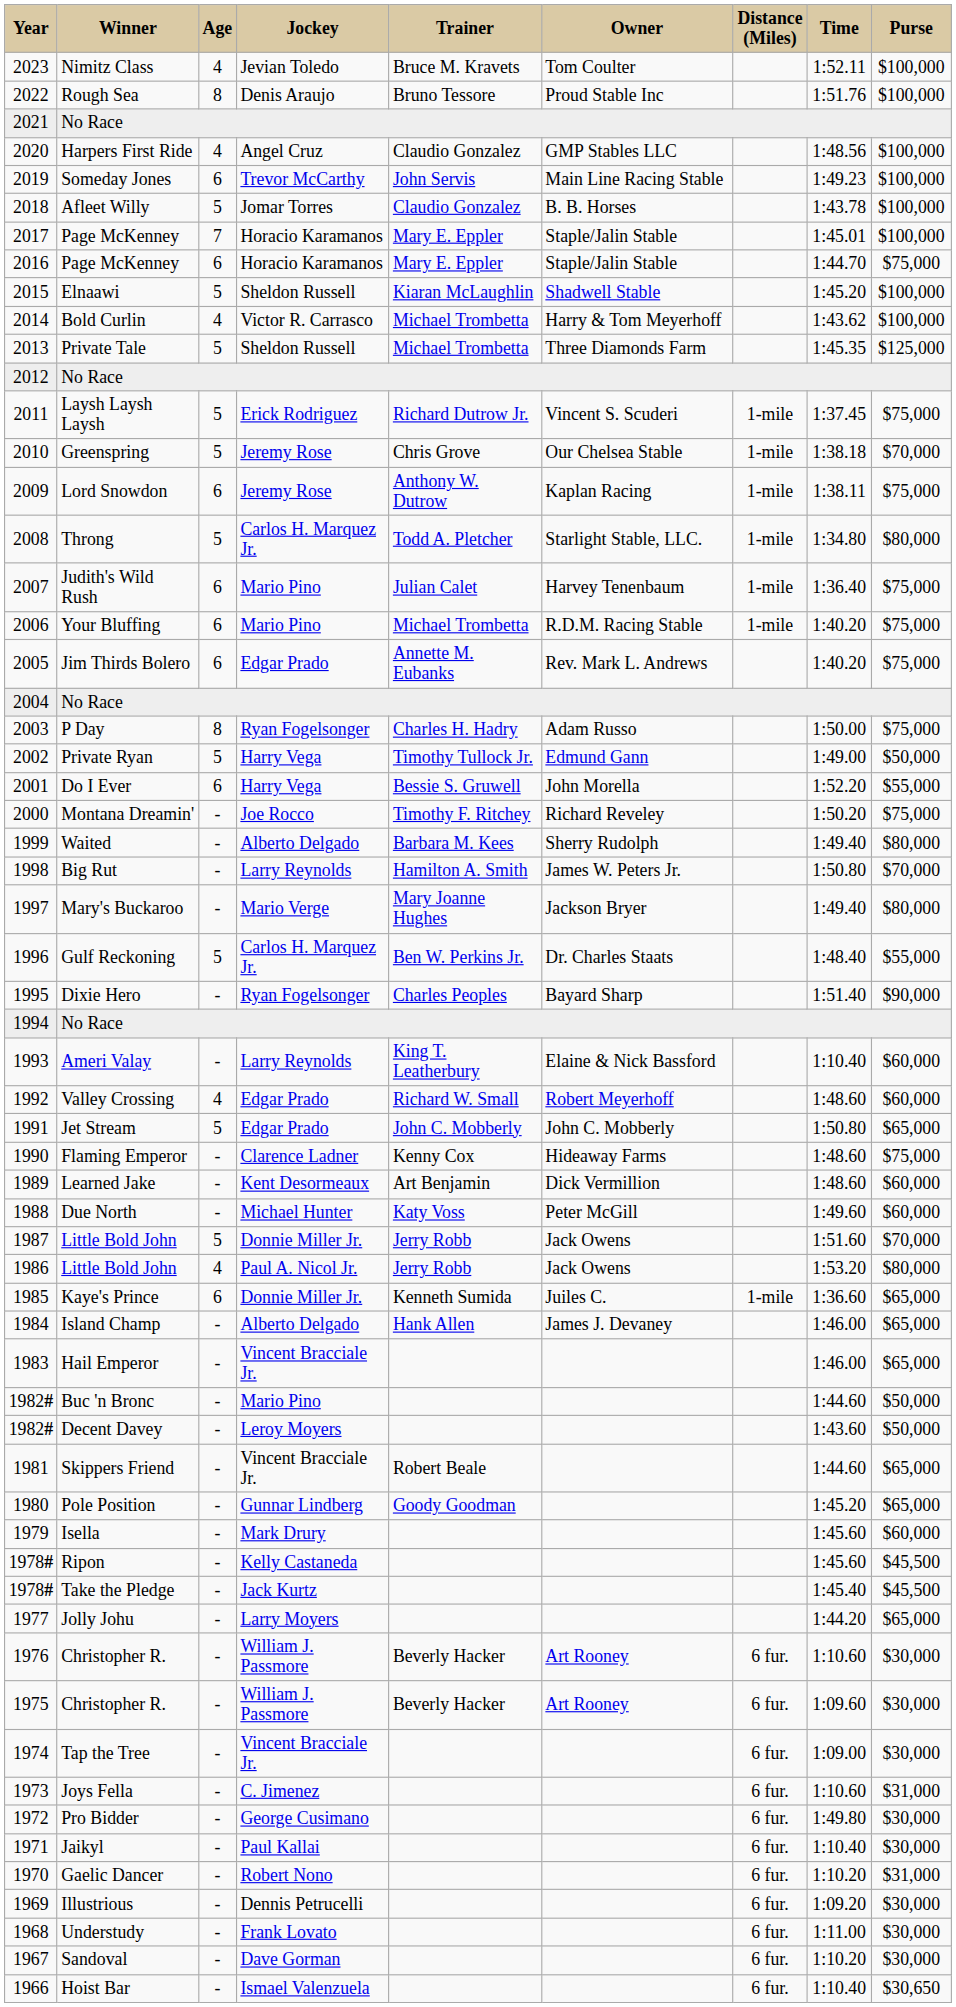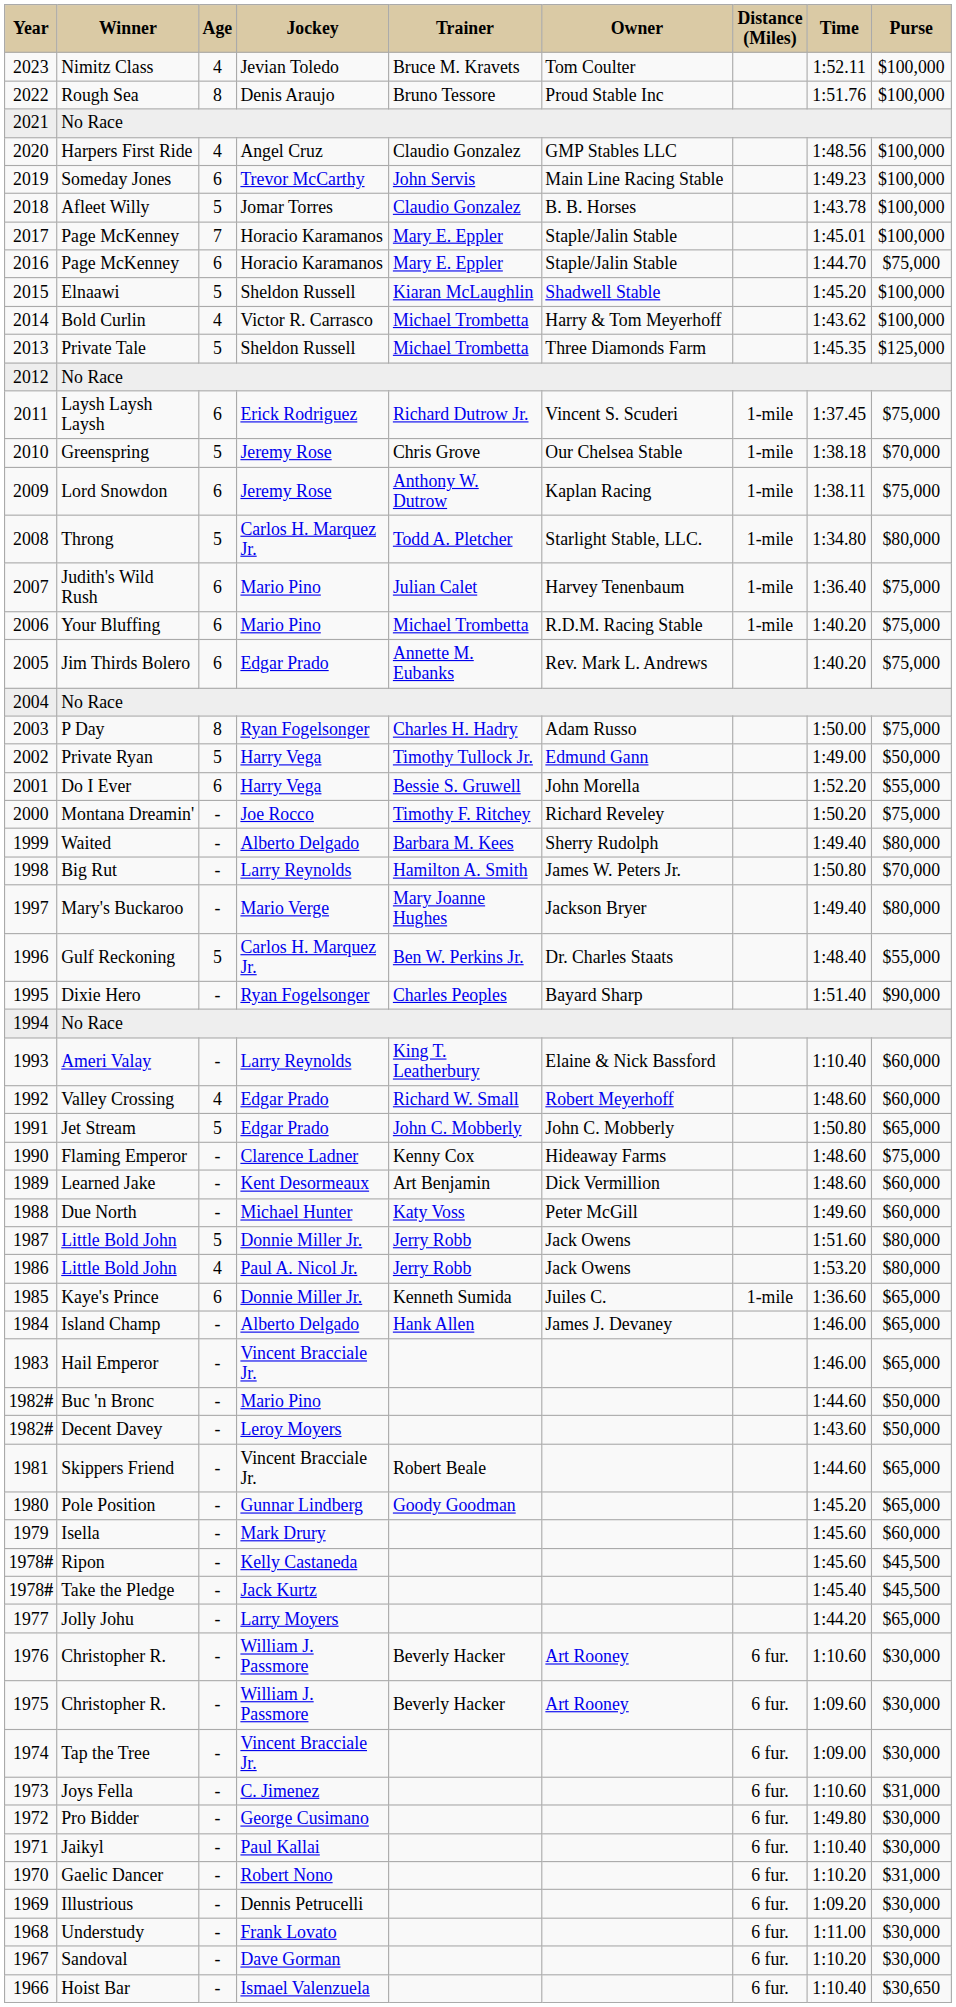Laysh Laysh Laysh | Age: 5 -> 6
1987 / Little Bold John | Purse: $70,000 -> $80,000
